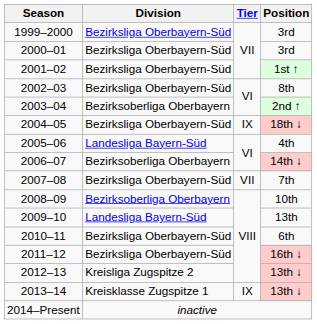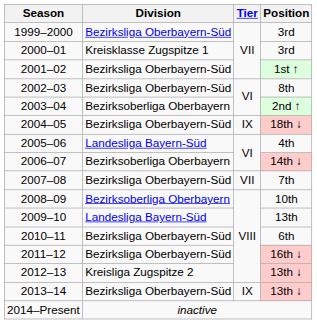2000–01 | Division: Bezirksliga Oberbayern-Süd -> Kreisklasse Zugspitze 1
2013–14 | Division: Kreisklasse Zugspitze 1 -> Bezirksliga Oberbayern-Süd
